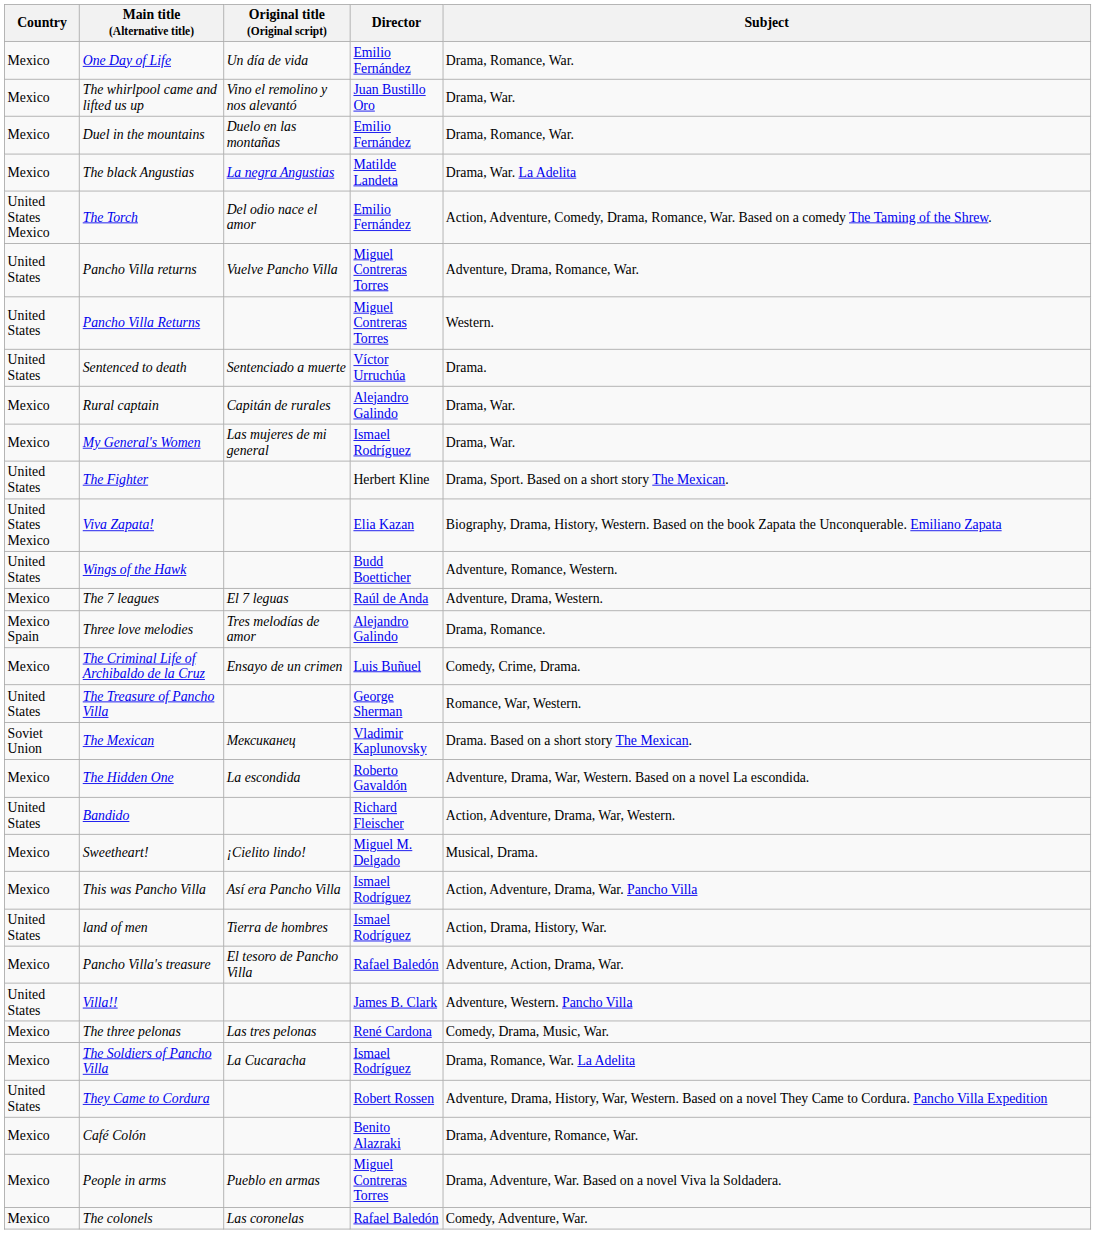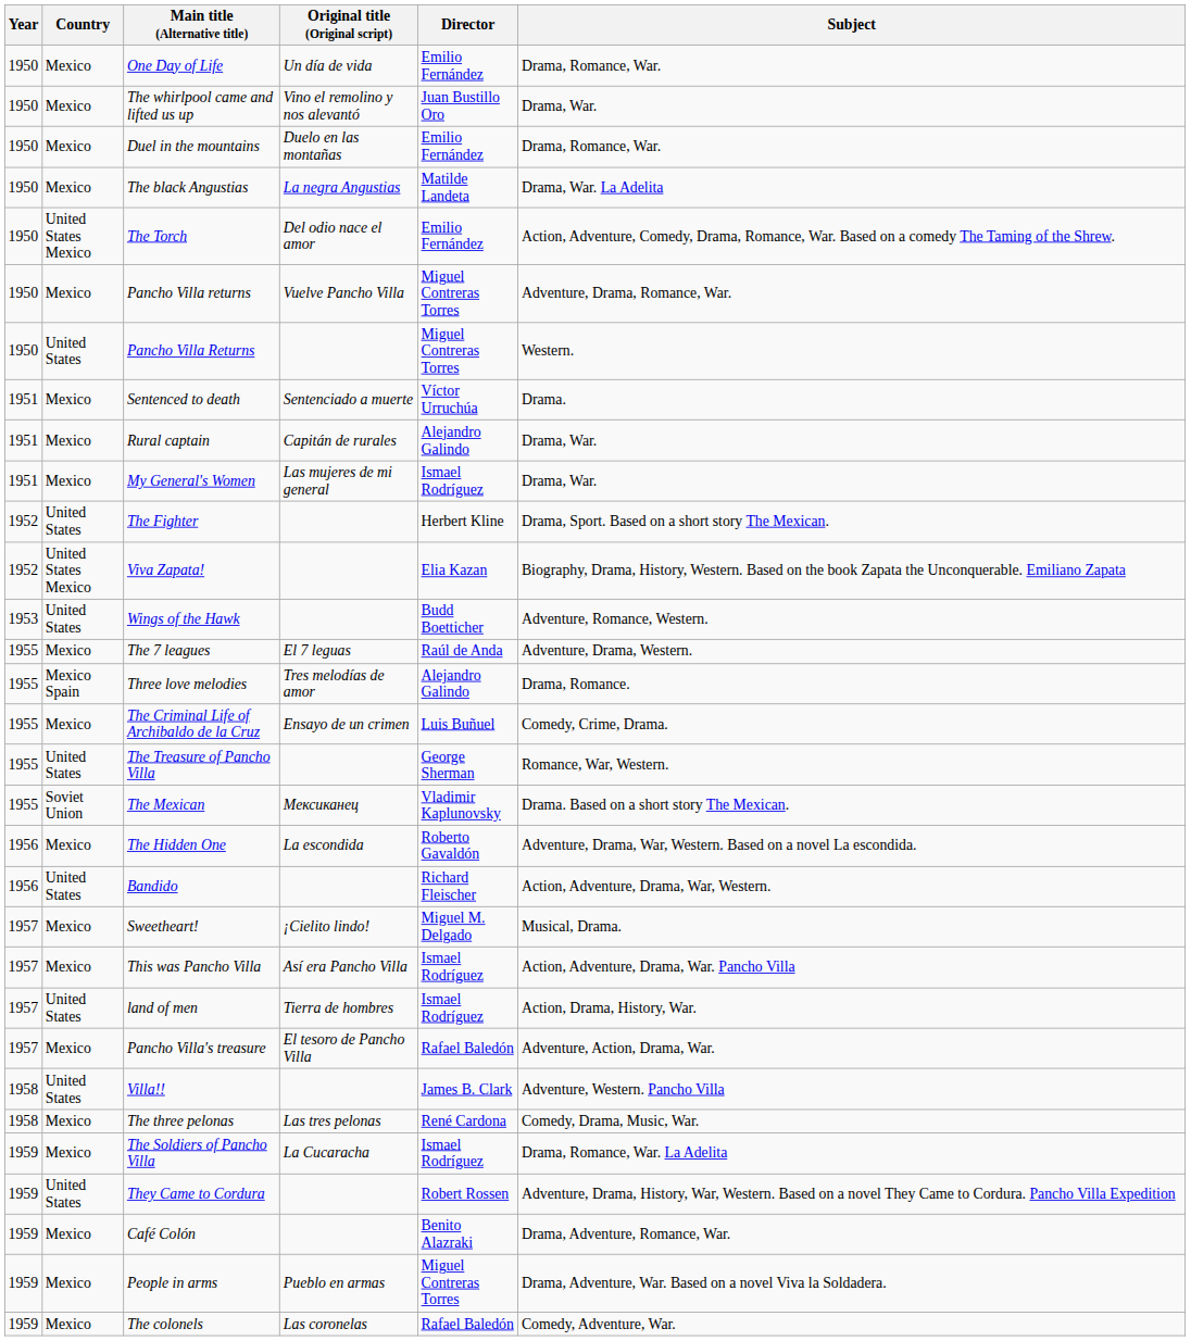+ column: Year | 1950 | 1950 | 1950 | 1950 | 1950 | 1950 | 1950 | 1951 | 1951 | 1951 | 1952 | 1952 | 1953 | 1955 | 1955 | 1955 | 1955 | 1955 | 1956 | 1956 | 1957 | 1957 | 1957 | 1957 | 1958 | 1958 | 1959 | 1959 | 1959 | 1959 | 1959
Pancho Villa returns | Country: United States -> Mexico
Sentenced to death | Country: United States -> Mexico
